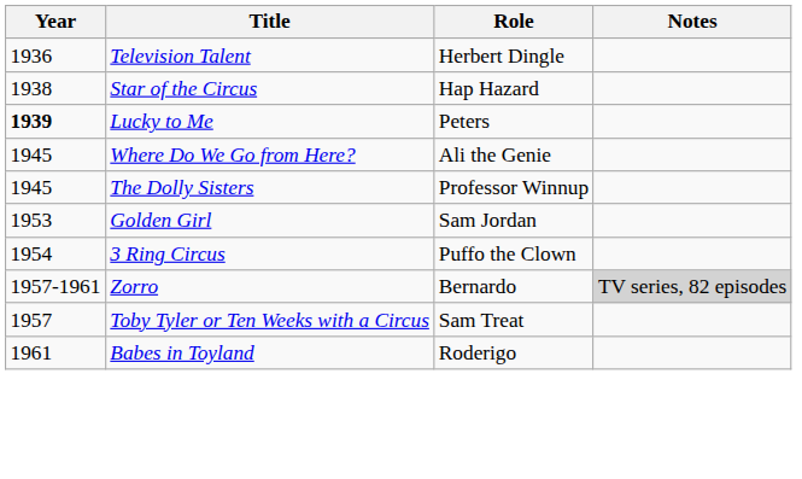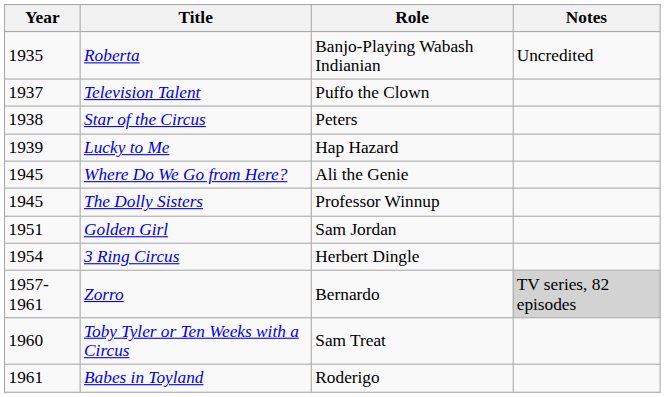+ row: 1935 | Roberta | Banjo-Playing Wabash Indianian | Uncredited
Television Talent | Year: 1936 -> 1937
Television Talent | Role: Herbert Dingle -> Puffo the Clown
Star of the Circus | Role: Hap Hazard -> Peters
Lucky to Me | Year: bold -> normal
Lucky to Me | Role: Peters -> Hap Hazard
Golden Girl | Year: 1953 -> 1951
3 Ring Circus | Role: Puffo the Clown -> Herbert Dingle
Toby Tyler or Ten Weeks with a Circus | Year: 1957 -> 1960
